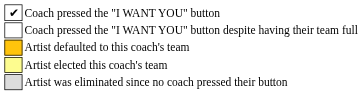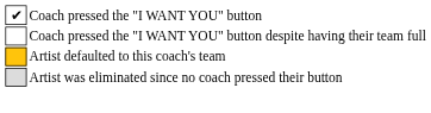- row: Artist elected this coach's team
